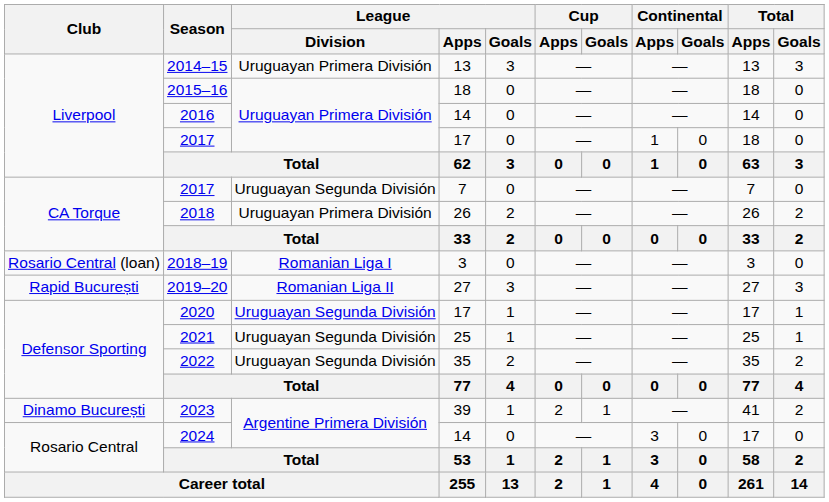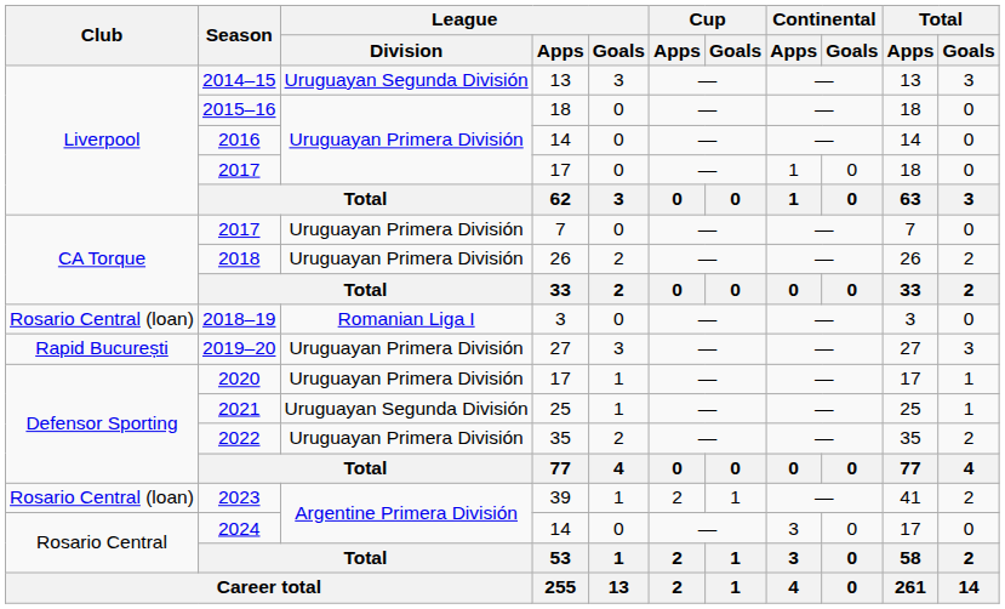2014–15 | League / Division: Uruguayan Primera División -> Uruguayan Segunda División
2017 / 7 | League / Division: Uruguayan Segunda División -> Uruguayan Primera División
2019–20 | League / Division: Romanian Liga II -> Uruguayan Primera División
2020 | League / Division: Uruguayan Segunda División -> Uruguayan Primera División
2022 | League / Division: Uruguayan Segunda División -> Uruguayan Primera División
2023 | Club: Dinamo București -> Rosario Central (loan)
